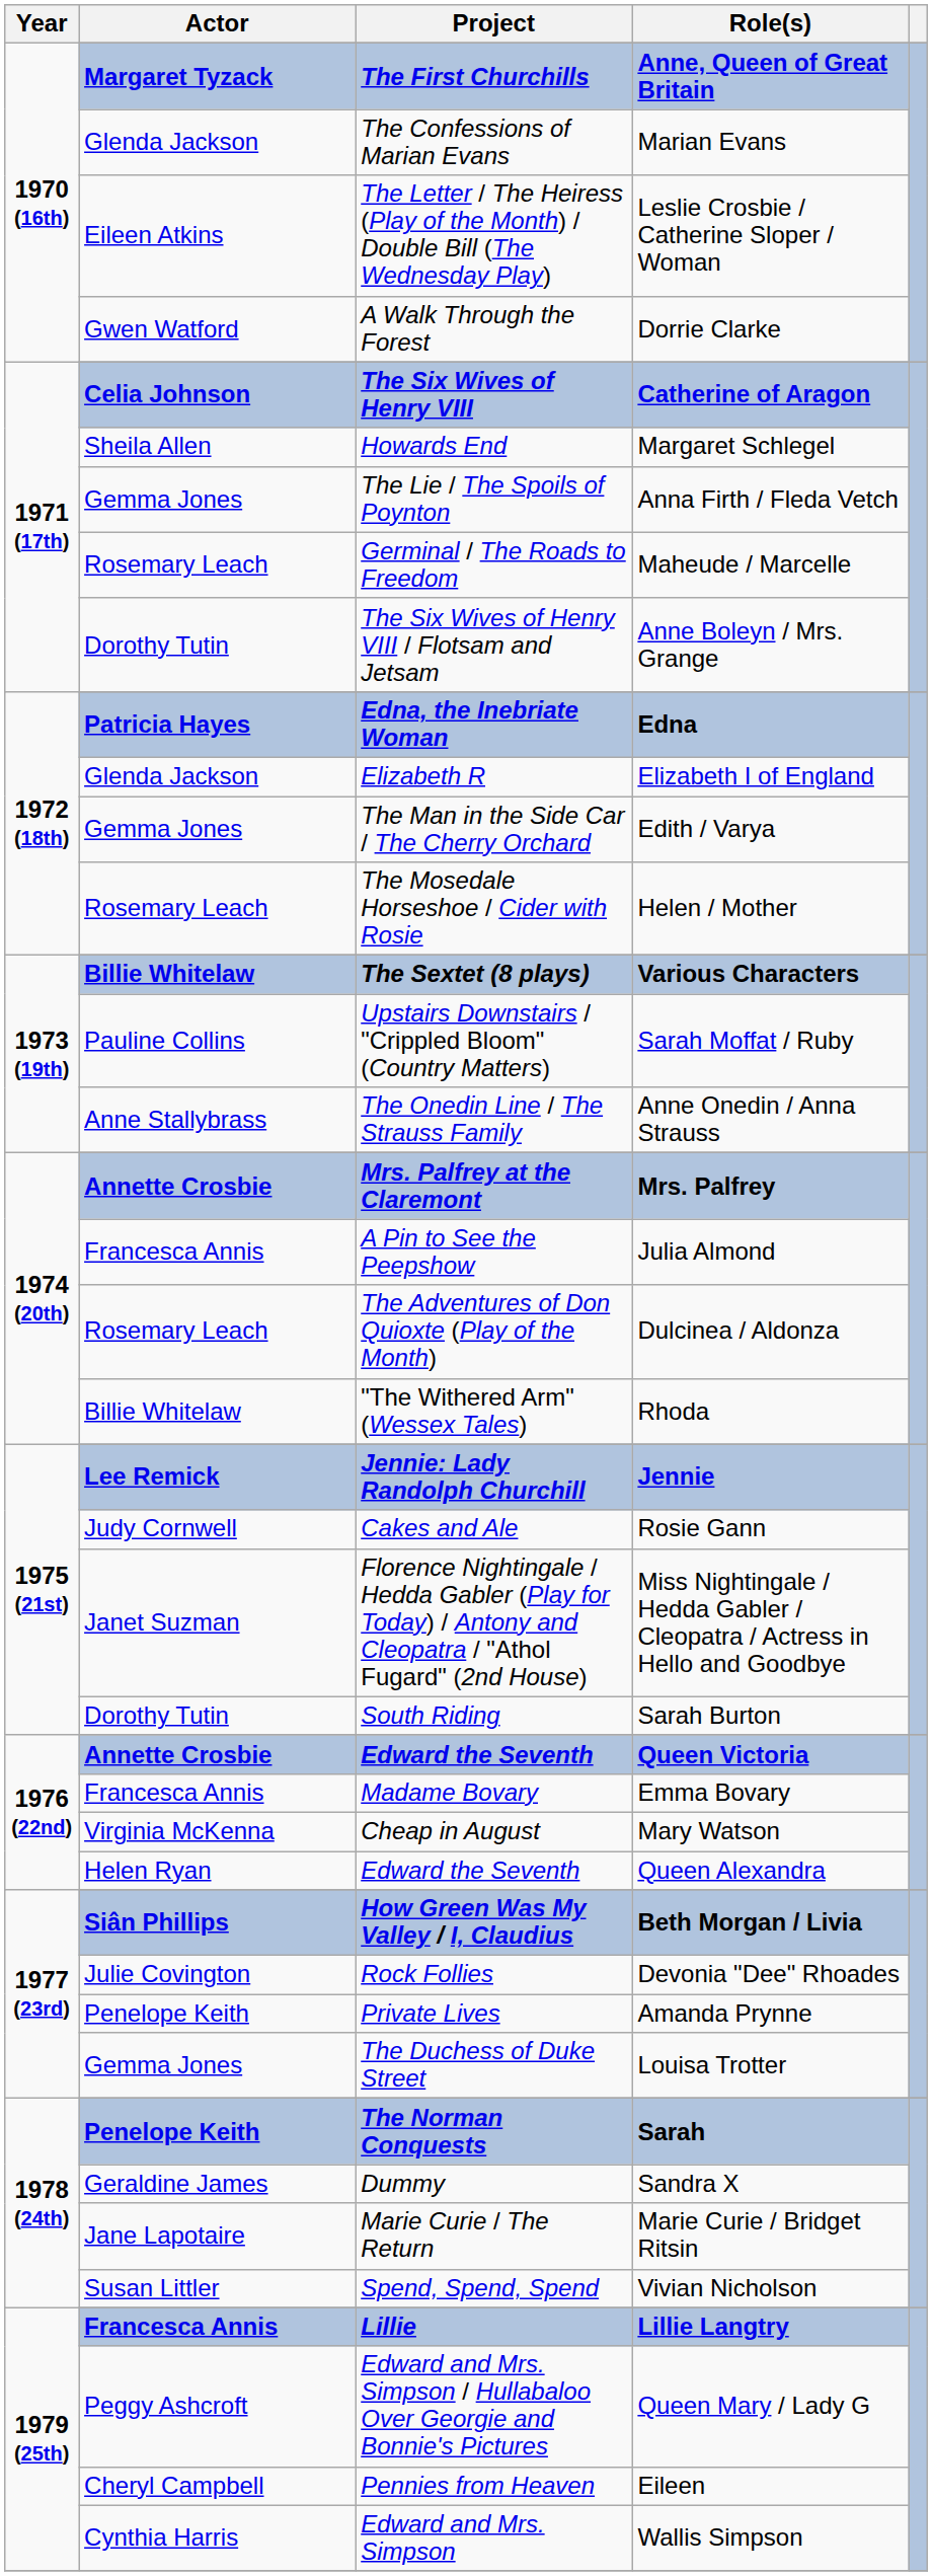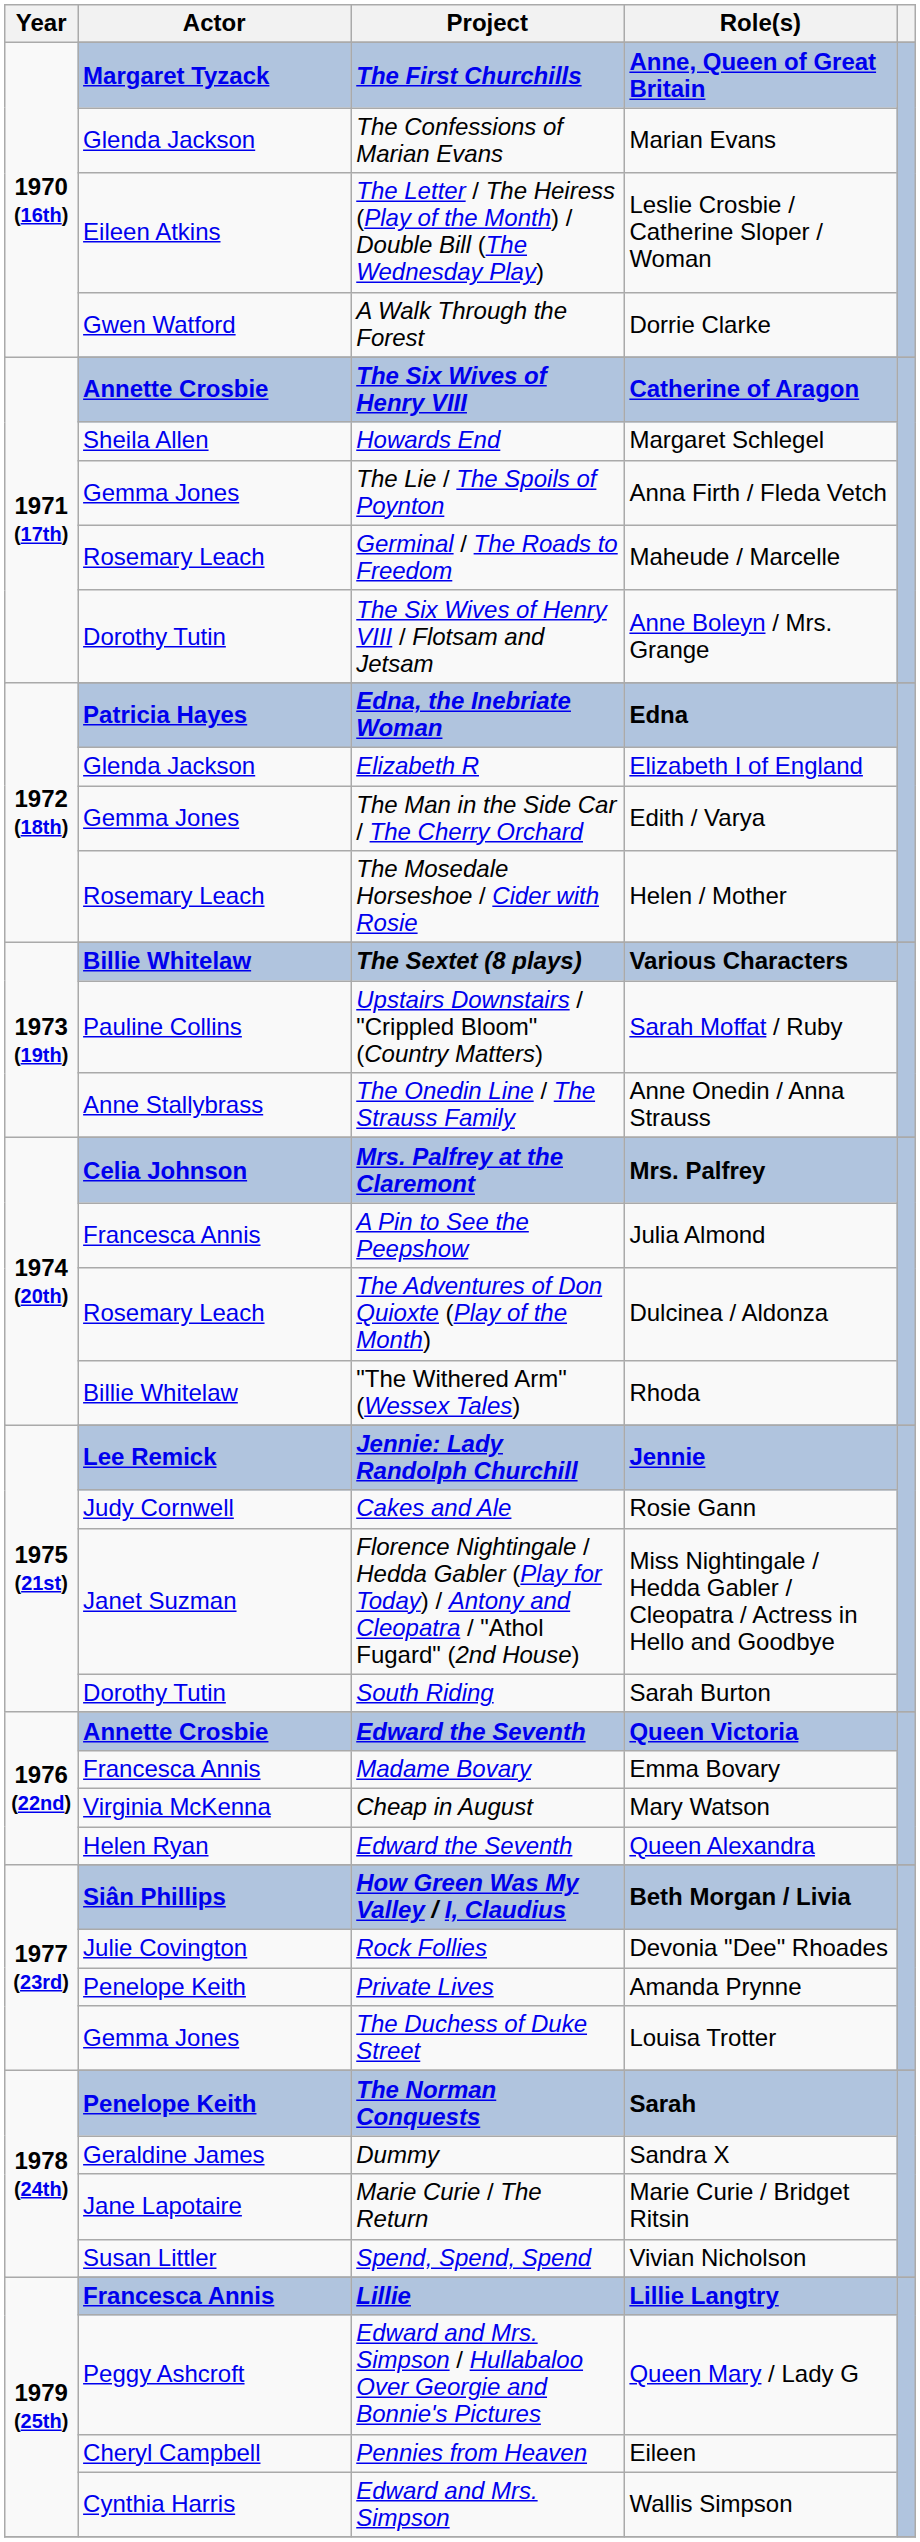Catherine of Aragon | Actor: Celia Johnson -> Annette Crosbie
Mrs. Palfrey | Actor: Annette Crosbie -> Celia Johnson
